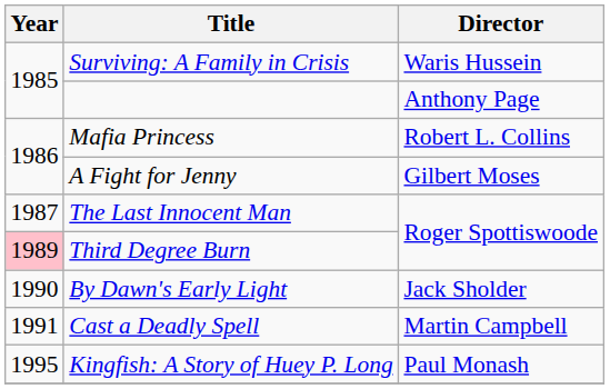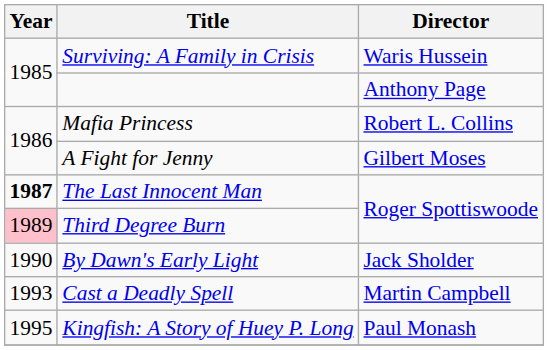The Last Innocent Man | Year: normal -> bold
Cast a Deadly Spell | Year: 1991 -> 1993
